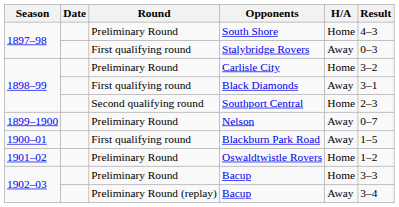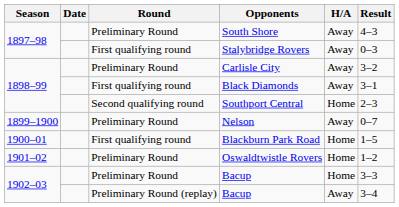South Shore | H/A: Home -> Away
Carlisle City | H/A: Home -> Away
Blackburn Park Road | H/A: Away -> Home
